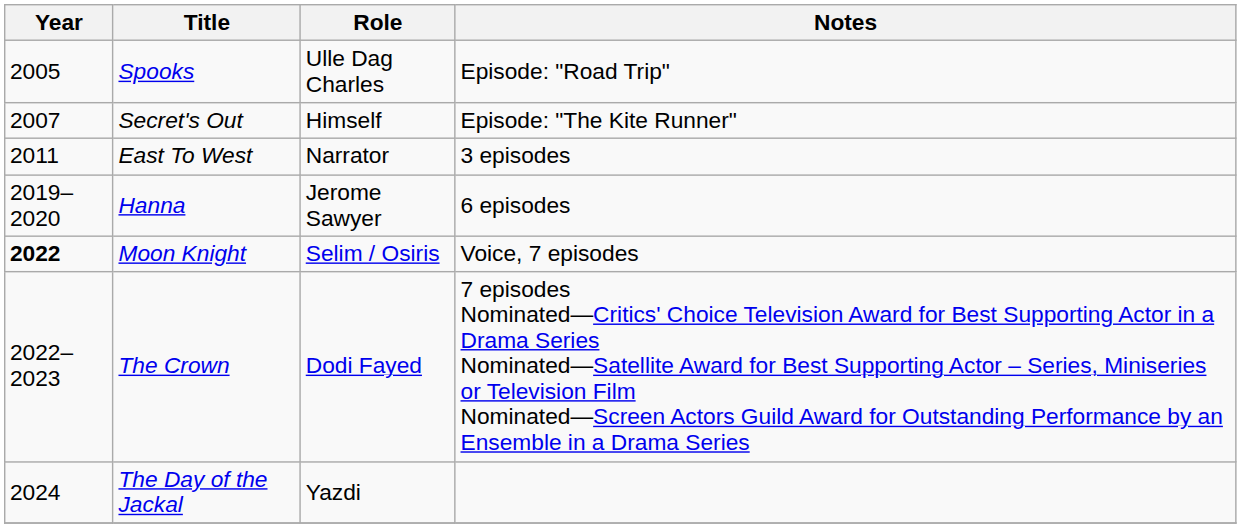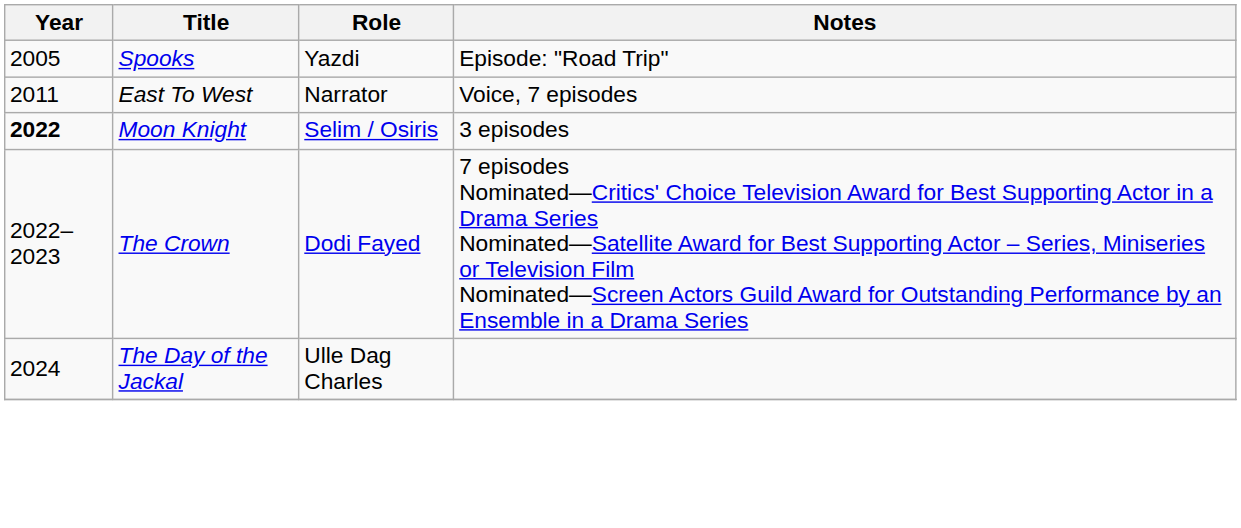Spooks | Role: Ulle Dag Charles -> Yazdi
- row: 2007 | Secret's Out | Himself | Episode: "The Kite Runner"
East To West | Notes: 3 episodes -> Voice, 7 episodes
- row: 2019–2020 | Hanna | Jerome Sawyer | 6 episodes
Moon Knight | Notes: Voice, 7 episodes -> 3 episodes
The Day of the Jackal | Role: Yazdi -> Ulle Dag Charles
